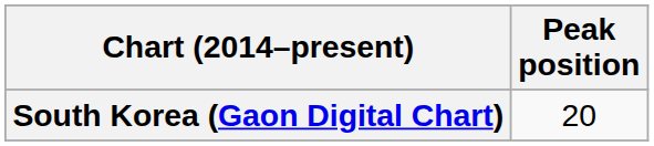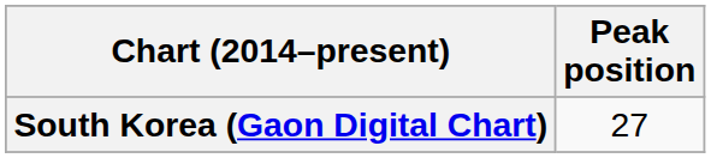South Korea (Gaon Digital Chart) | Peak position: 20 -> 27
